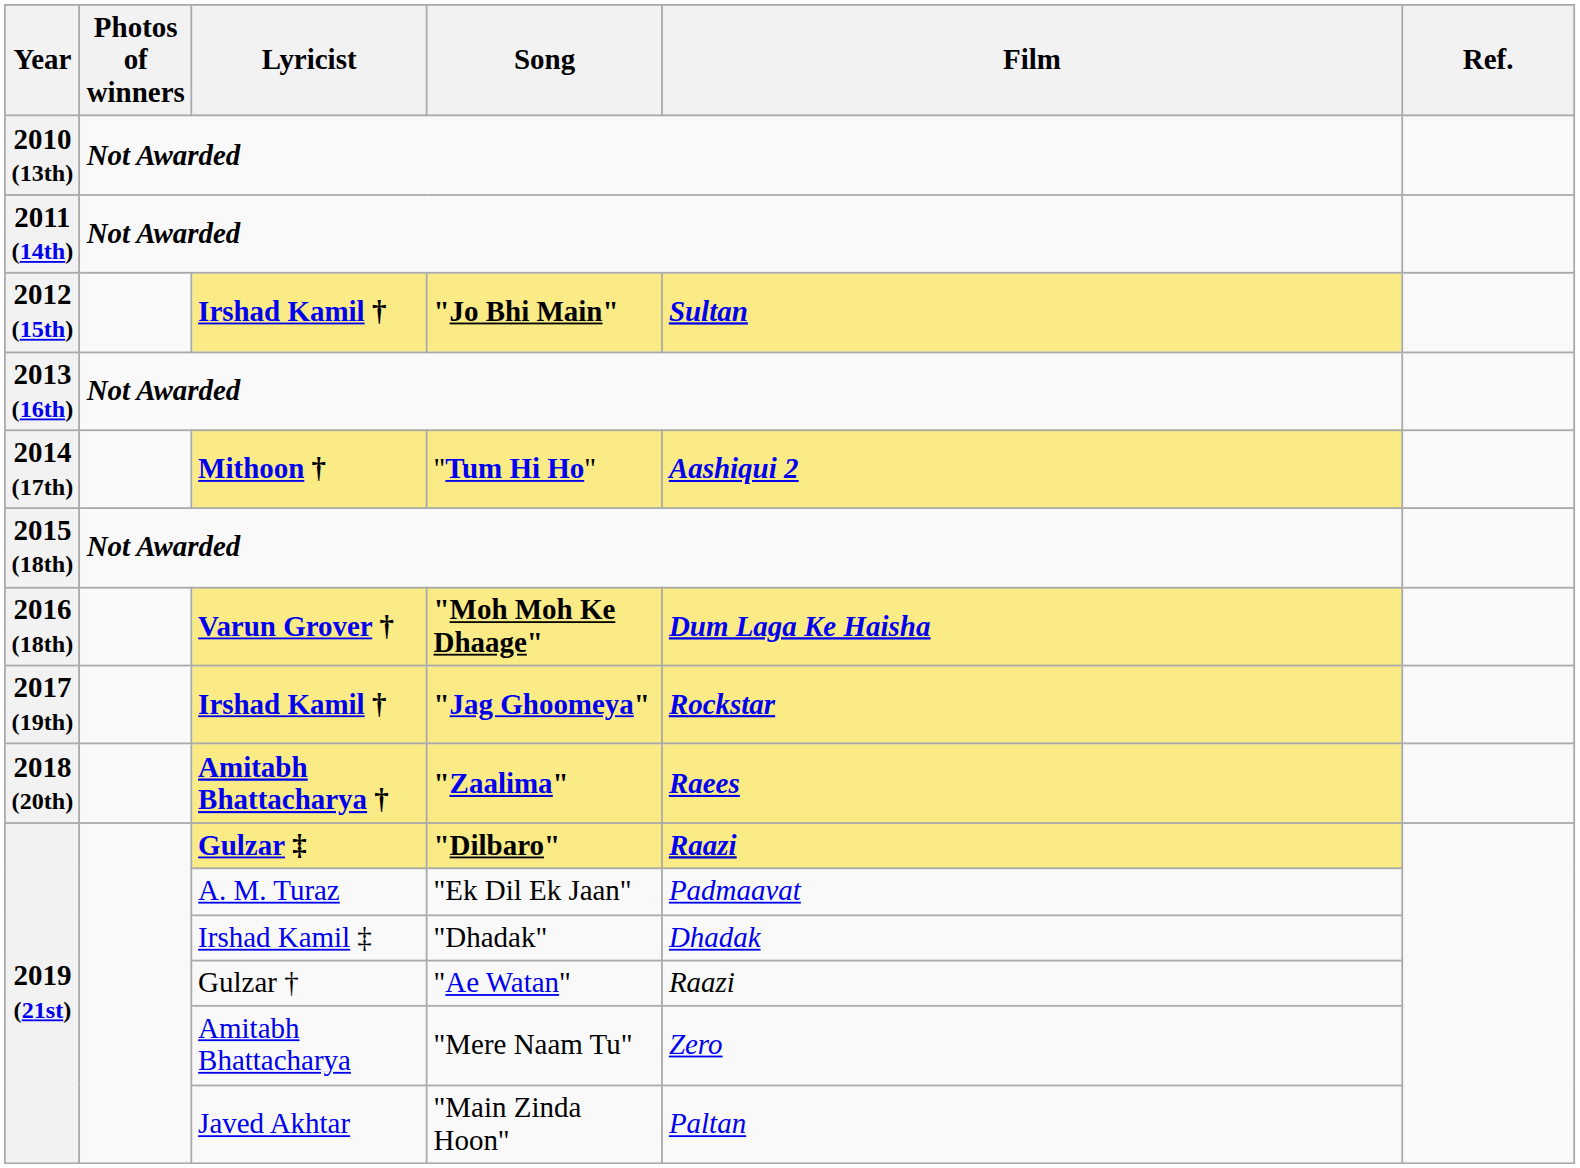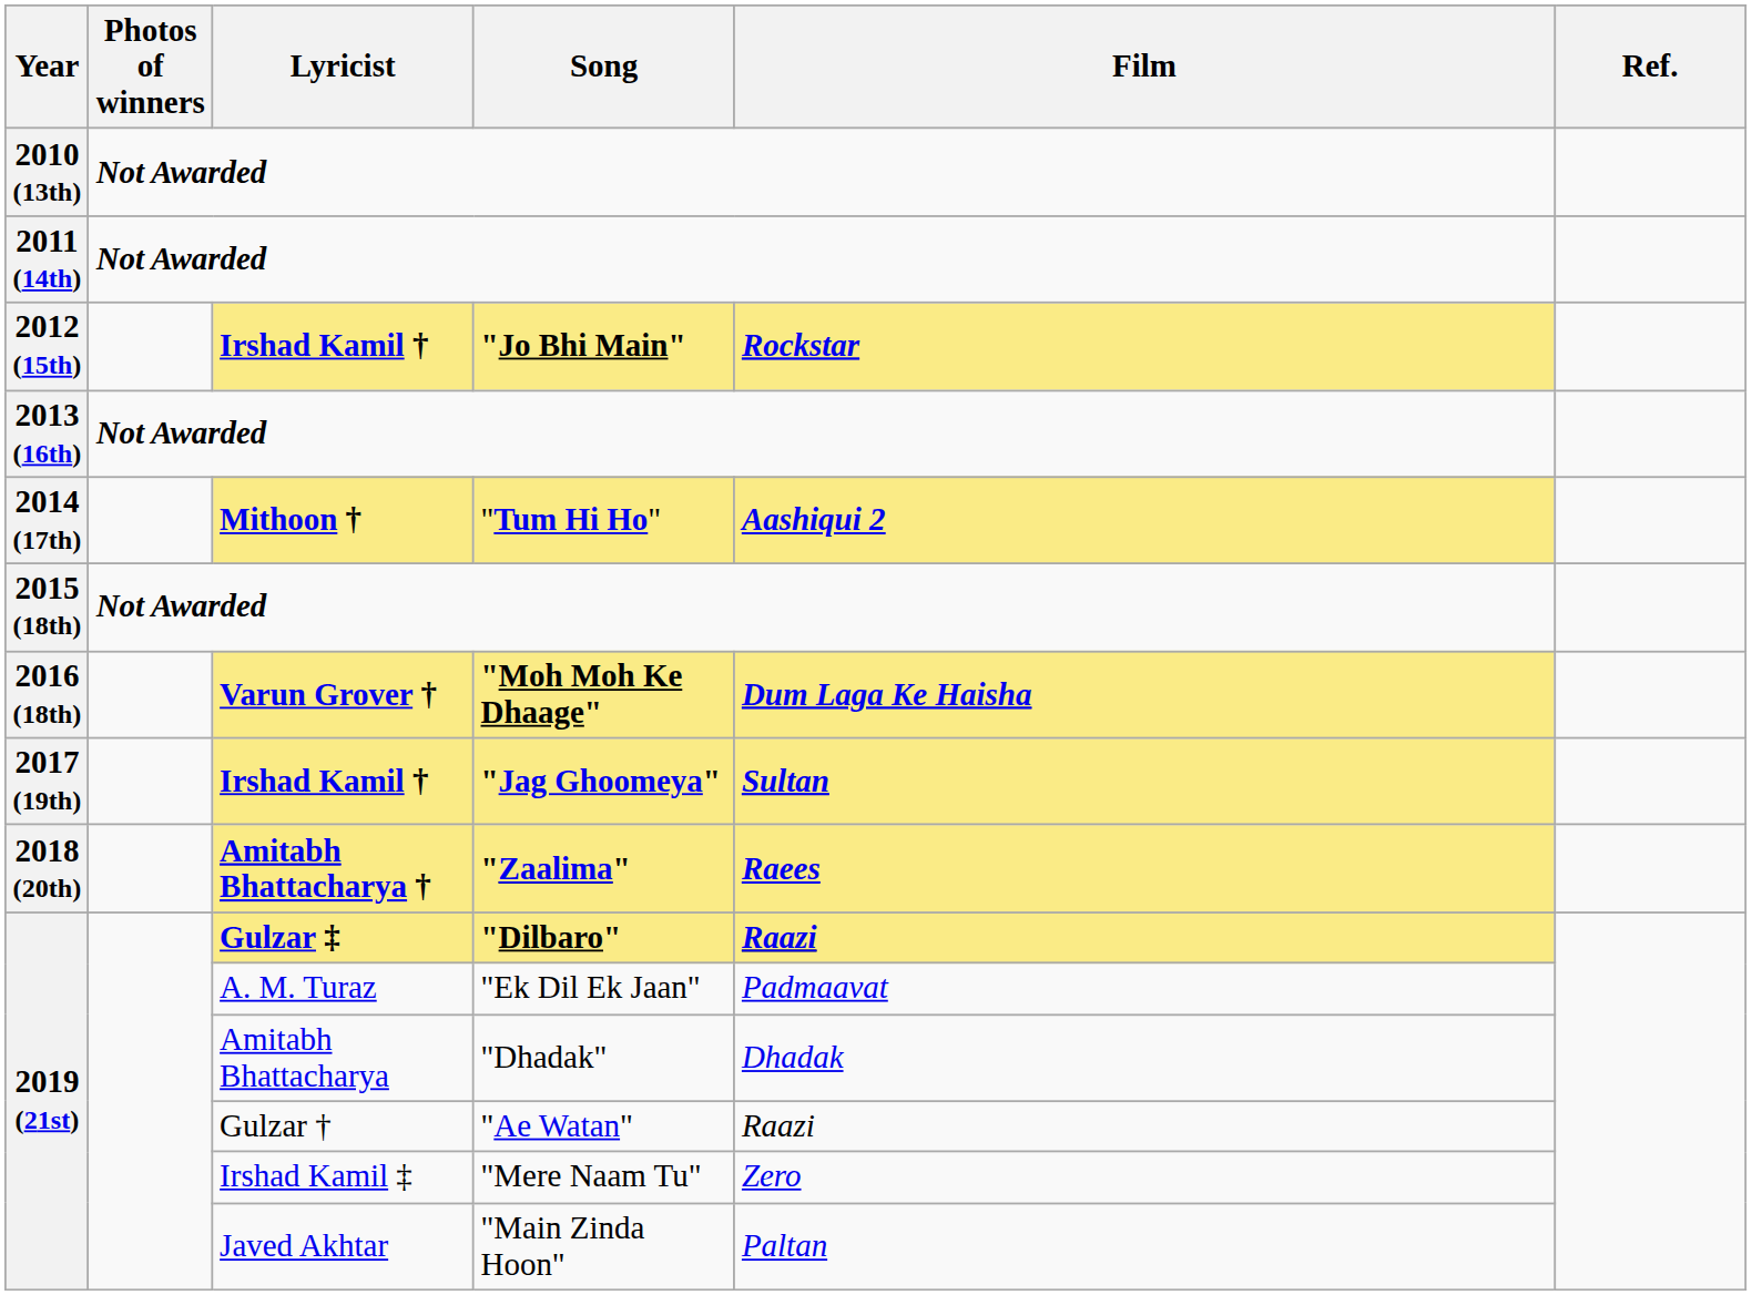"Jo Bhi Main" | Film: Sultan -> Rockstar
"Jag Ghoomeya" | Film: Rockstar -> Sultan
"Dhadak" | Lyricist: Irshad Kamil ‡ -> Amitabh Bhattacharya
"Mere Naam Tu" | Lyricist: Amitabh Bhattacharya -> Irshad Kamil ‡
